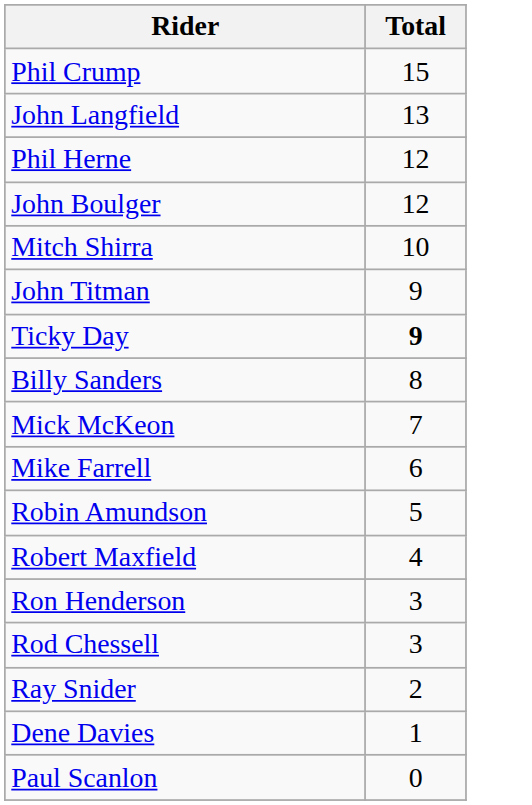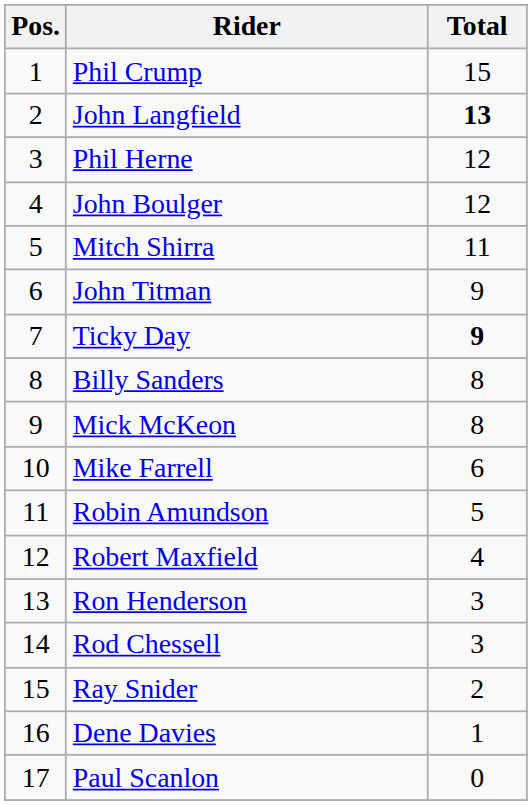+ column: Pos. | 1 | 2 | 3 | 4 | 5 | 6 | 7 | 8 | 9 | 10 | 11 | 12 | 13 | 14 | 15 | 16 | 17
John Langfield | Total: normal -> bold
Mitch Shirra | Total: 10 -> 11
Mick McKeon | Total: 7 -> 8
